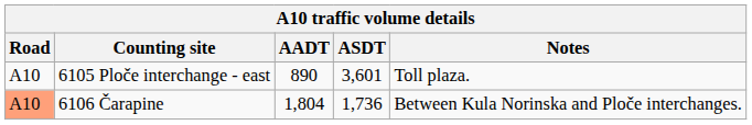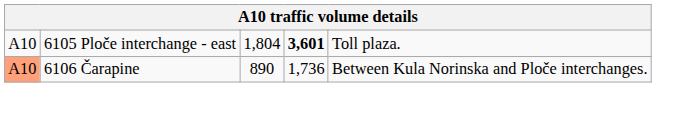- row: Road | Counting site | AADT | ASDT | Notes
6105 Ploče interchange - east | column 3: 890 -> 1,804
6105 Ploče interchange - east | column 4: normal -> bold
6106 Čarapine | column 3: 1,804 -> 890
